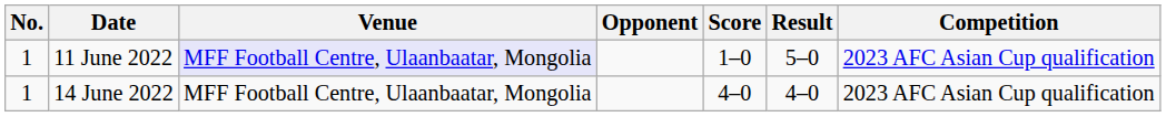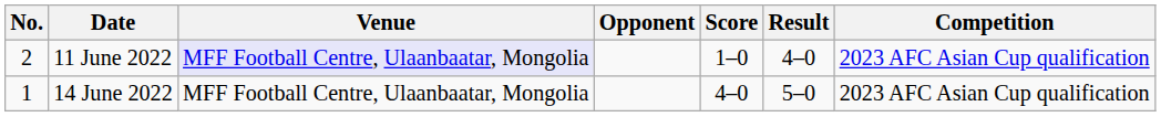11 June 2022 | No.: 1 -> 2
11 June 2022 | Result: 5–0 -> 4–0
14 June 2022 | Result: 4–0 -> 5–0
